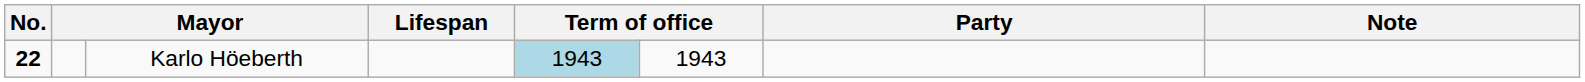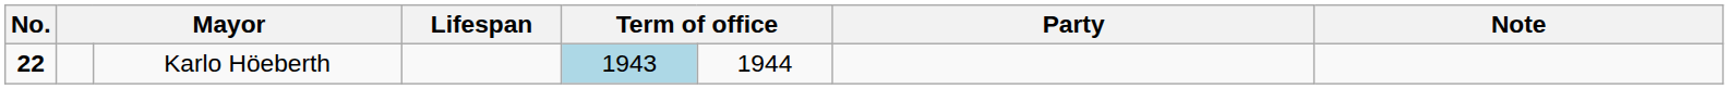Karlo Höeberth | column 6: 1943 -> 1944
